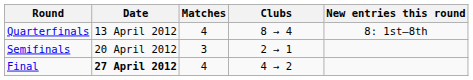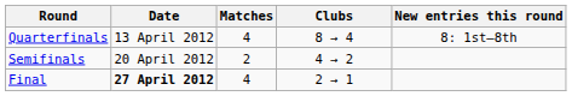Semifinals | Matches: 3 -> 2
Semifinals | Clubs: 2 → 1 -> 4 → 2
Final | Clubs: 4 → 2 -> 2 → 1
